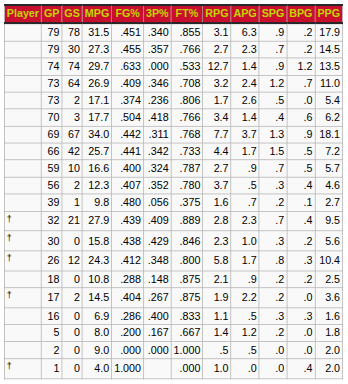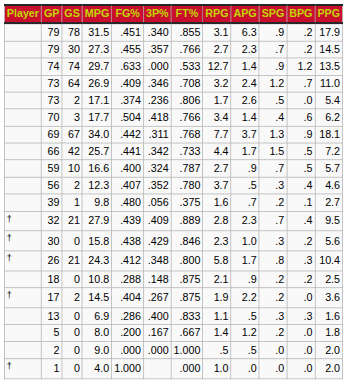24.3 | GS: 12 -> 21
6.9 | GP: 16 -> 13
4.0 | BPG: .4 -> .0
